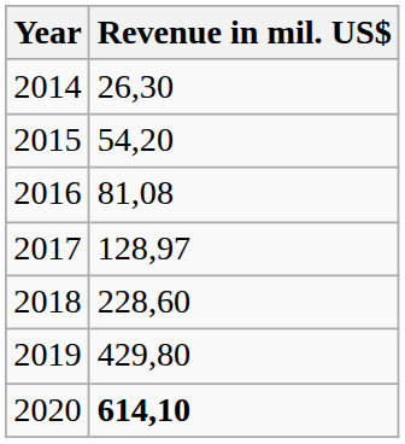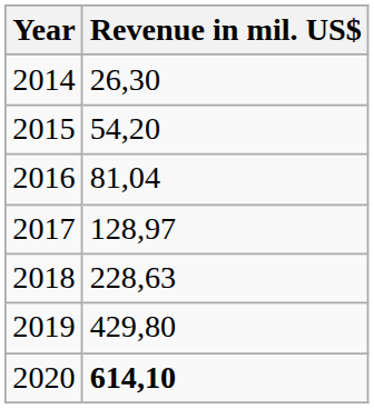2016 | Revenue in mil. US$: 81,08 -> 81,04
2018 | Revenue in mil. US$: 228,60 -> 228,63
